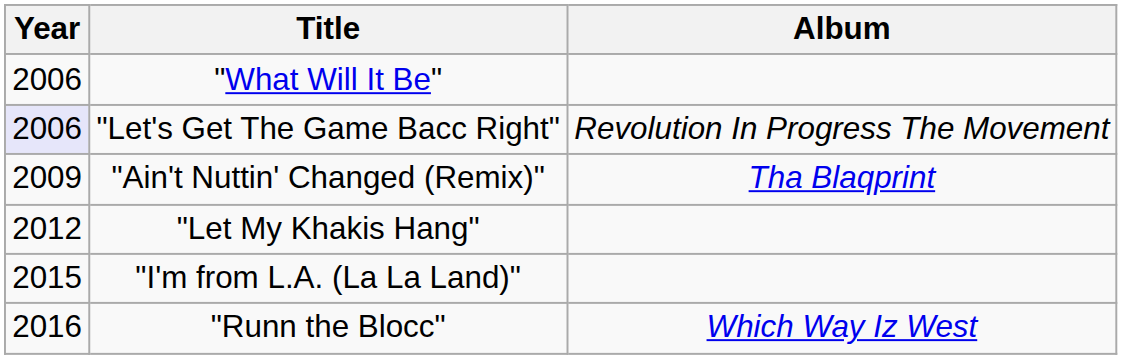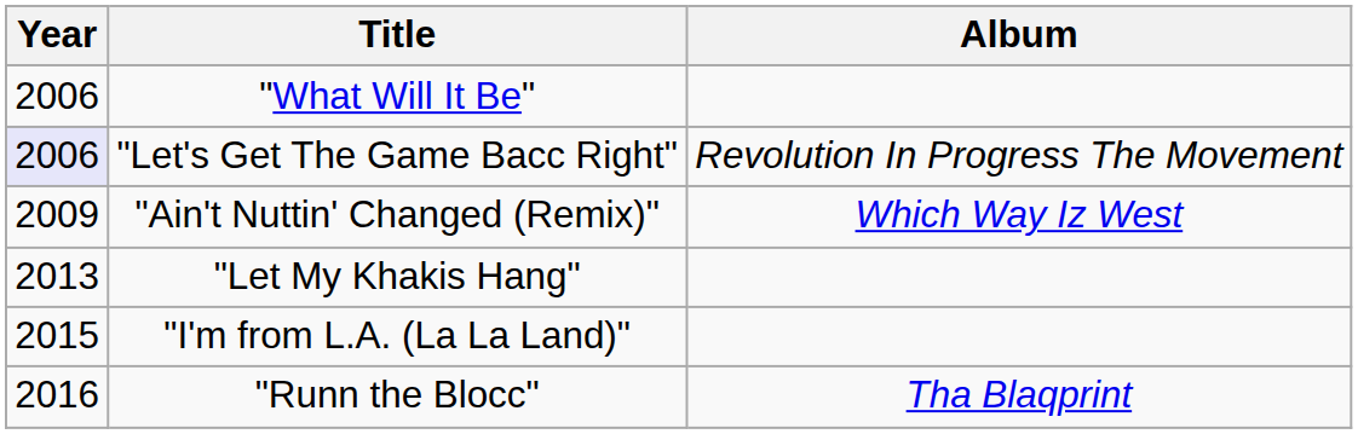"Ain't Nuttin' Changed (Remix)" | Album: Tha Blaqprint -> Which Way Iz West
"Let My Khakis Hang" | Year: 2012 -> 2013
"Runn the Blocc" | Album: Which Way Iz West -> Tha Blaqprint
